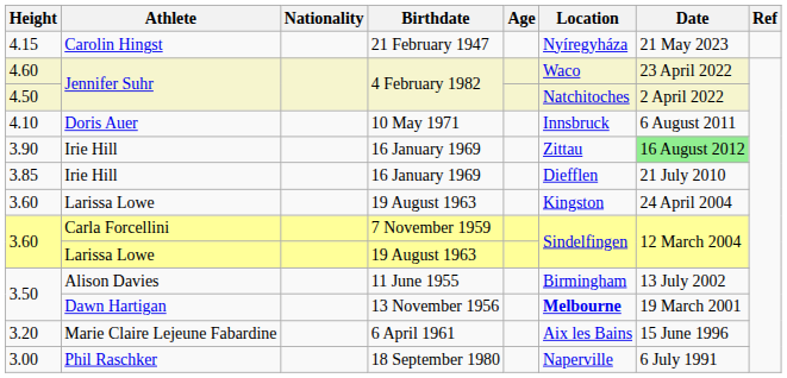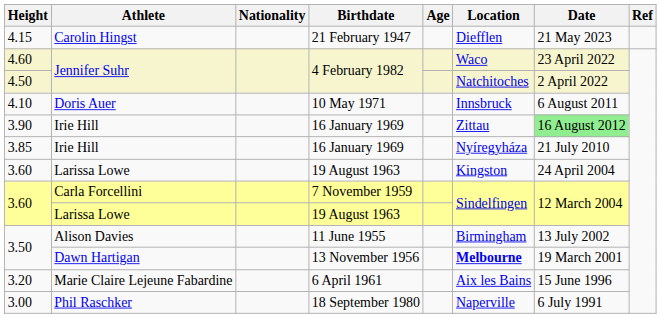4.15 | Location: Nyíregyháza -> Diefflen
3.85 | Location: Diefflen -> Nyíregyháza
